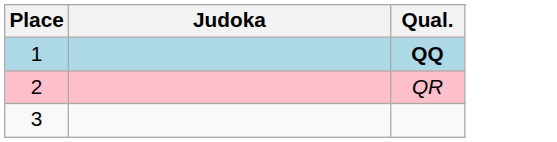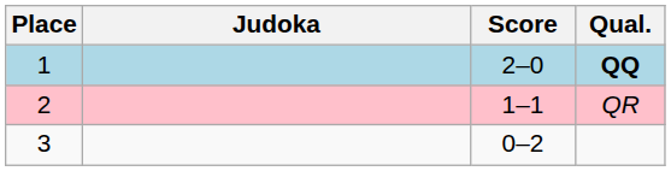+ column: Score | 2–0 | 1–1 | 0–2
